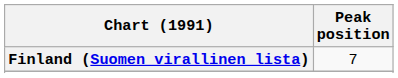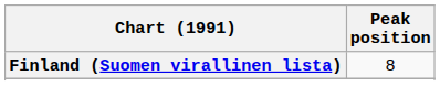Finland (Suomen virallinen lista) | Peak position: 7 -> 8
